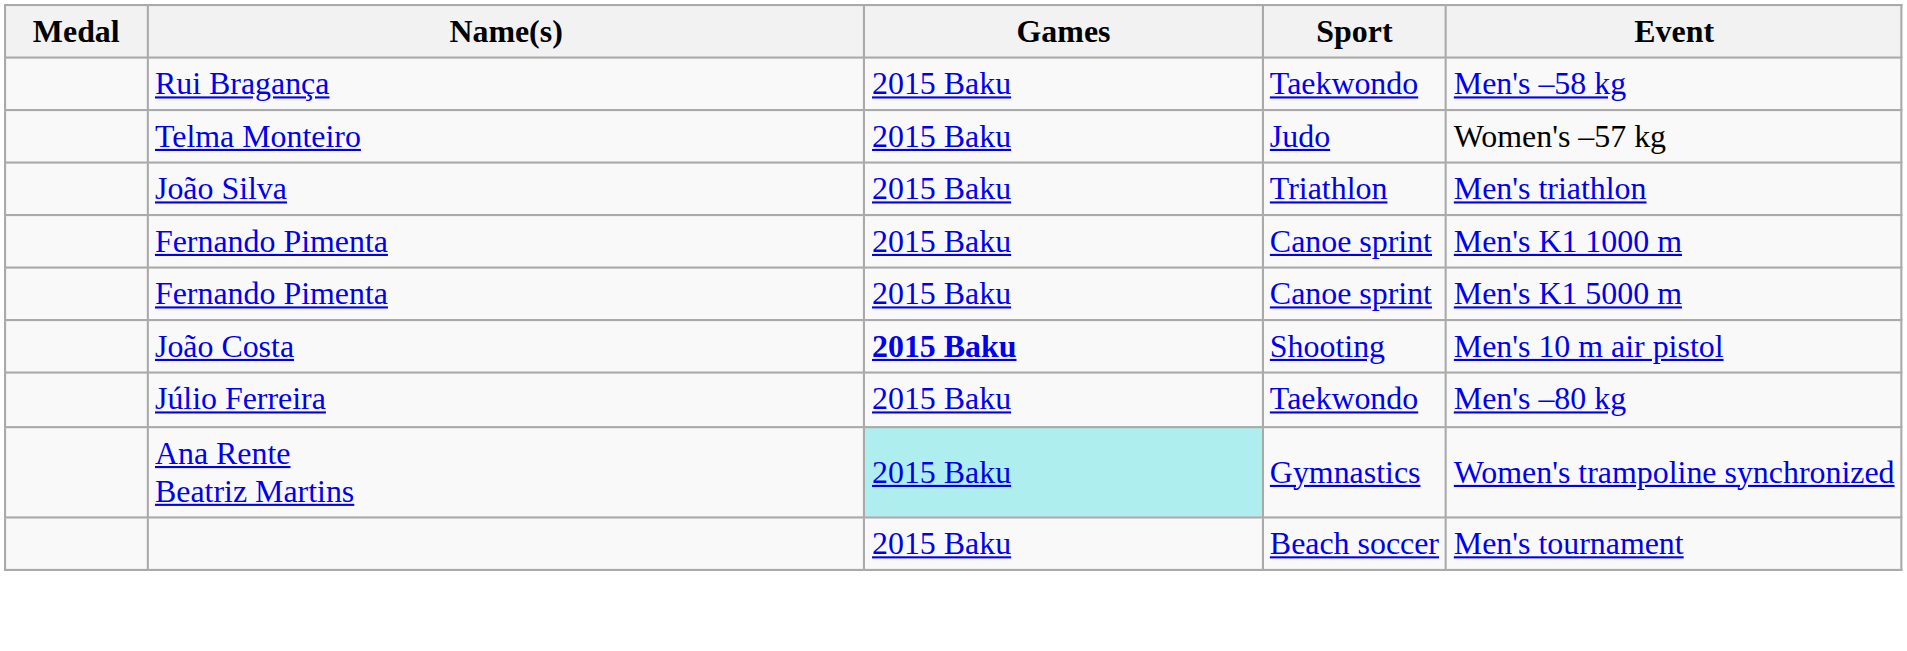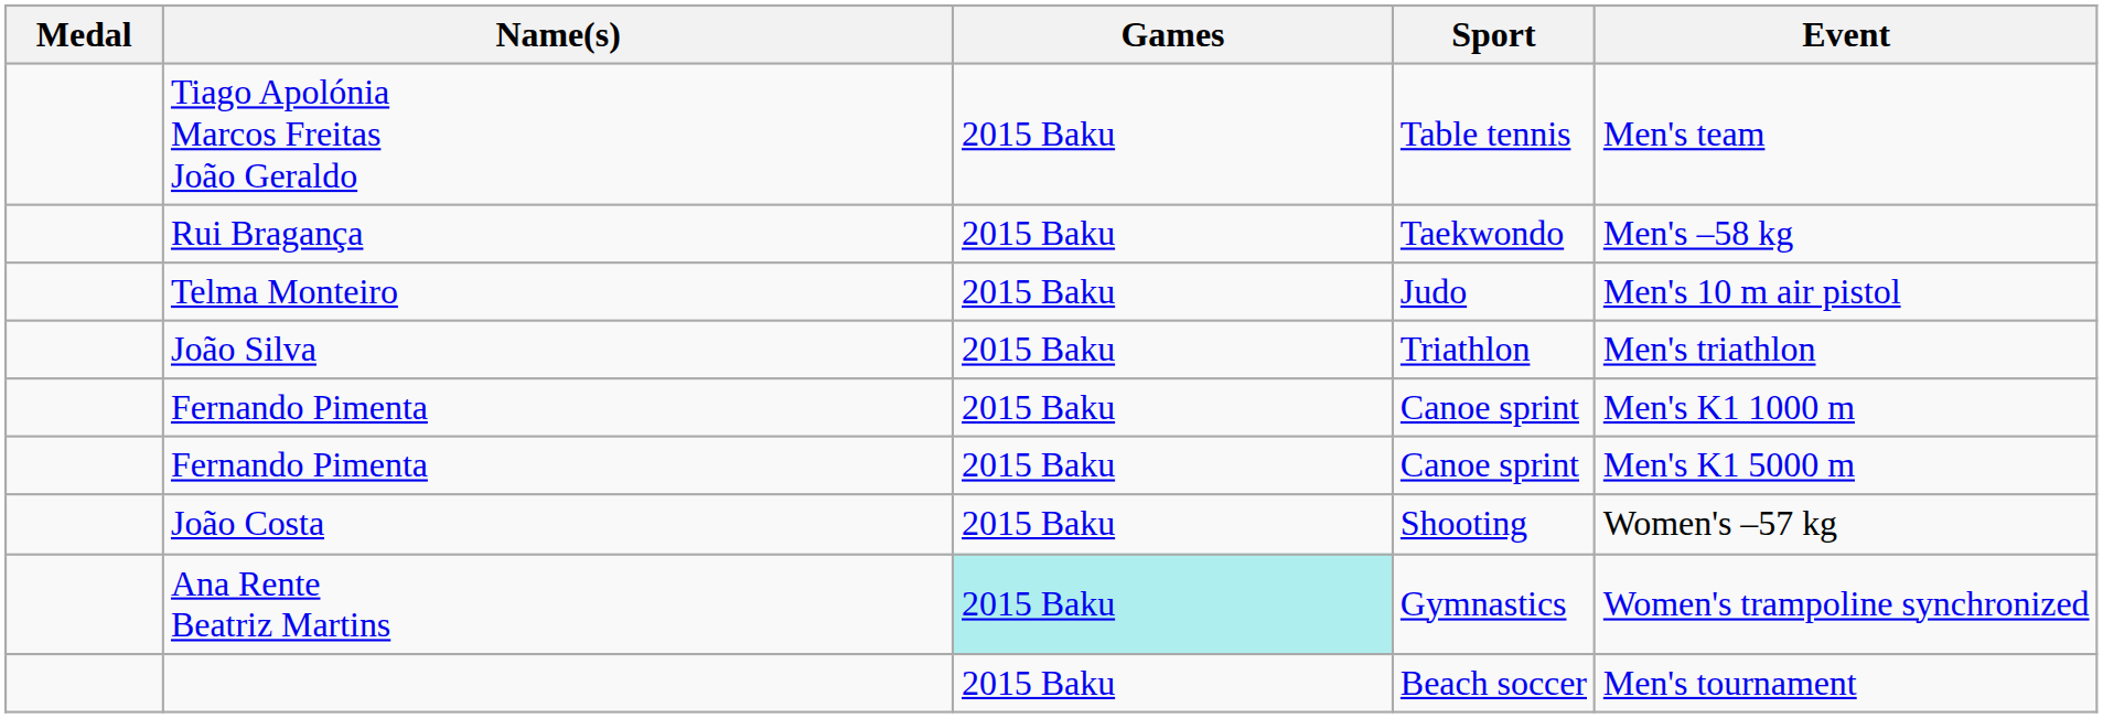+ row: Tiago Apolónia Marcos Freitas João Geraldo | 2015 Baku | Table tennis | Men's team
Telma Monteiro | Event: Women's –57 kg -> Men's 10 m air pistol
João Costa | Games: bold -> normal
João Costa | Event: Men's 10 m air pistol -> Women's –57 kg
- row: Júlio Ferreira | 2015 Baku | Taekwondo | Men's –80 kg
